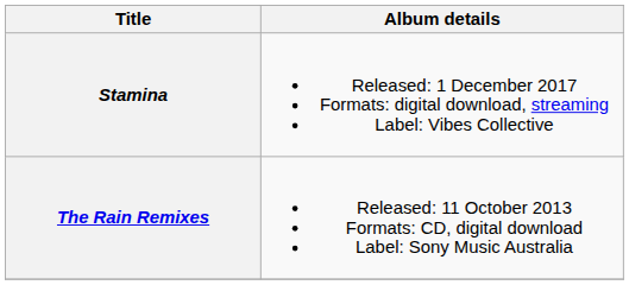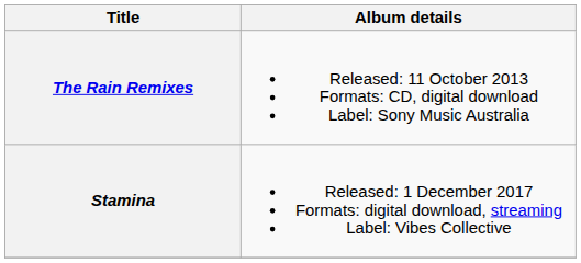rows swapped: The Rain Remixes <-> Stamina
